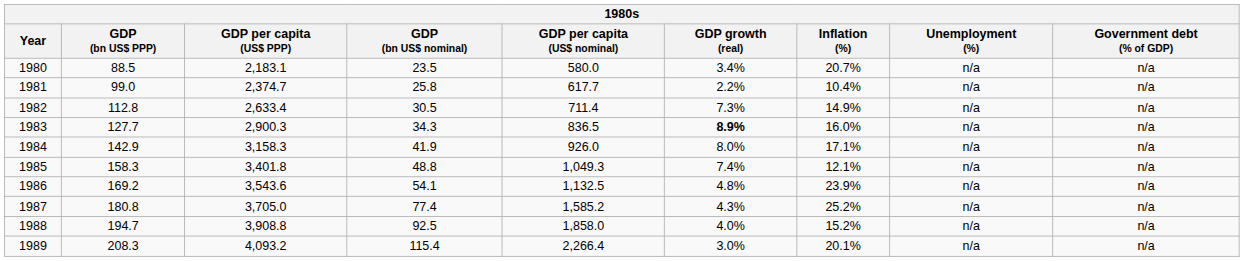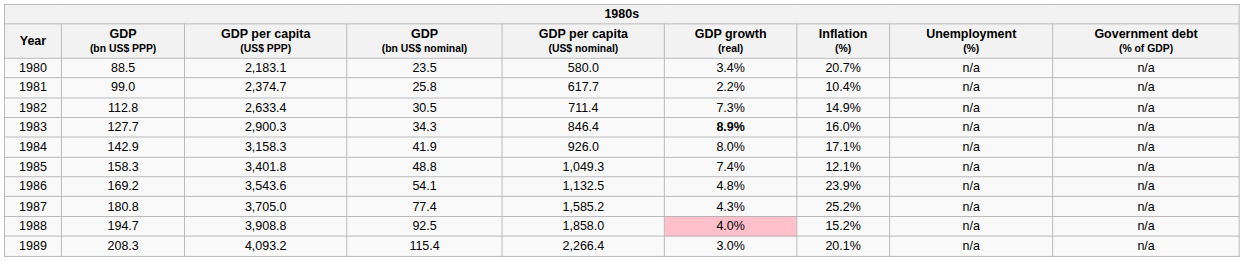1983 | GDP per capita (US$ nominal): 836.5 -> 846.4
1988 | GDP growth (real): no background -> pink background
